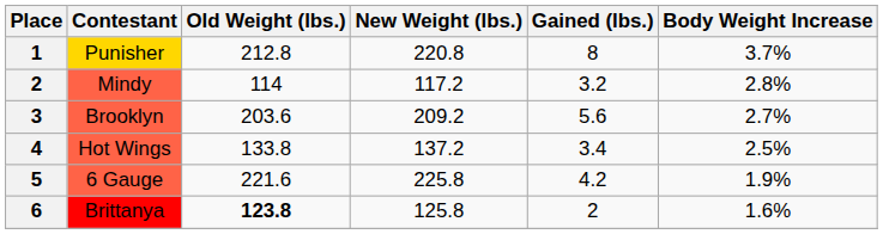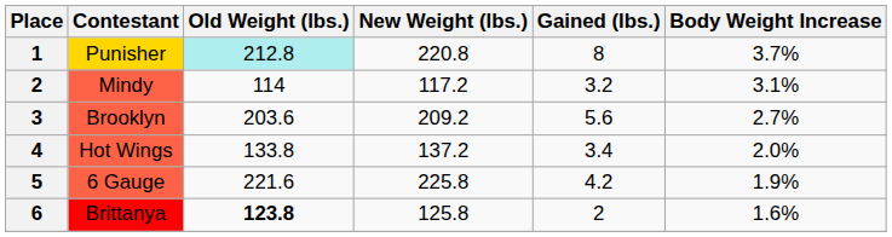Punisher | Old Weight (lbs.): no background -> paleturquoise background
Mindy | Body Weight Increase: 2.8% -> 3.1%
Hot Wings | Body Weight Increase: 2.5% -> 2.0%
